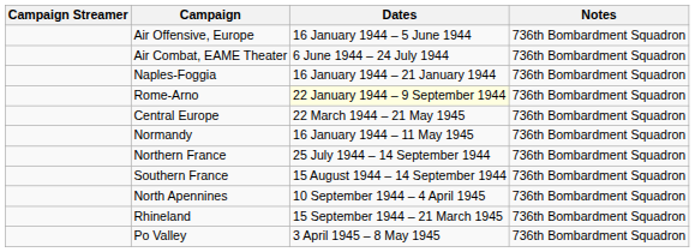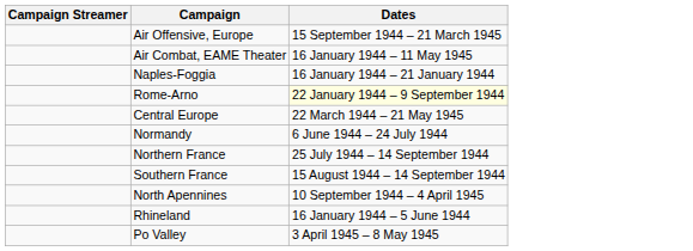- column: Notes | 736th Bombardment Squadron | 736th Bombardment Squadron | 736th Bombardment Squadron | 736th Bombardment Squadron | 736th Bombardment Squadron | 736th Bombardment Squadron | 736th Bombardment Squadron | 736th Bombardment Squadron | 736th Bombardment Squadron | 736th Bombardment Squadron | 736th Bombardment Squadron
Air Offensive, Europe | Dates: 16 January 1944 – 5 June 1944 -> 15 September 1944 – 21 March 1945
Air Combat, EAME Theater | Dates: 6 June 1944 – 24 July 1944 -> 16 January 1944 – 11 May 1945
Normandy | Dates: 16 January 1944 – 11 May 1945 -> 6 June 1944 – 24 July 1944
Rhineland | Dates: 15 September 1944 – 21 March 1945 -> 16 January 1944 – 5 June 1944
